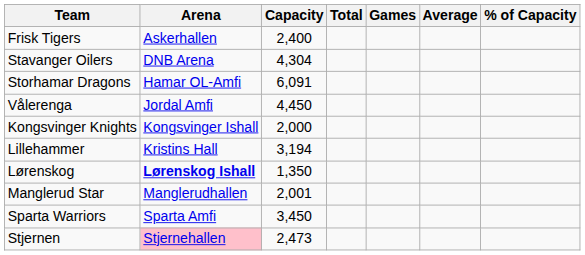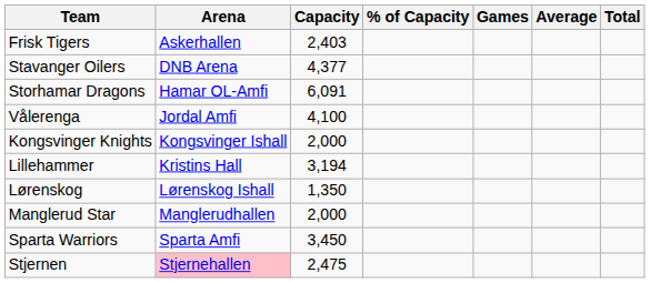columns swapped: Total <-> % of Capacity
Frisk Tigers | Capacity: 2,400 -> 2,403
Stavanger Oilers | Capacity: 4,304 -> 4,377
Vålerenga | Capacity: 4,450 -> 4,100
Lørenskog | Arena: bold -> normal
Manglerud Star | Capacity: 2,001 -> 2,000
Stjernen | Capacity: 2,473 -> 2,475
